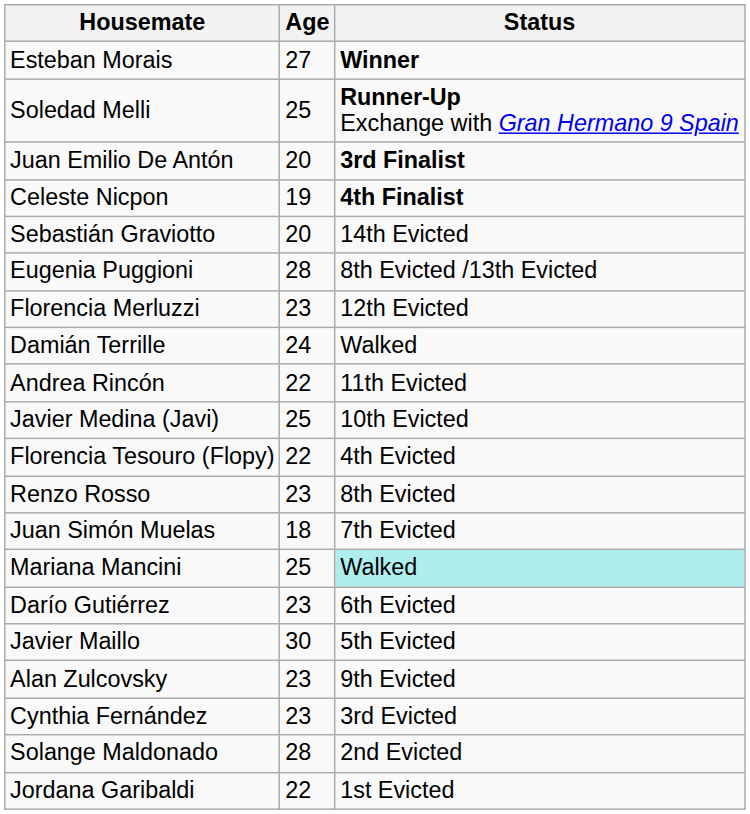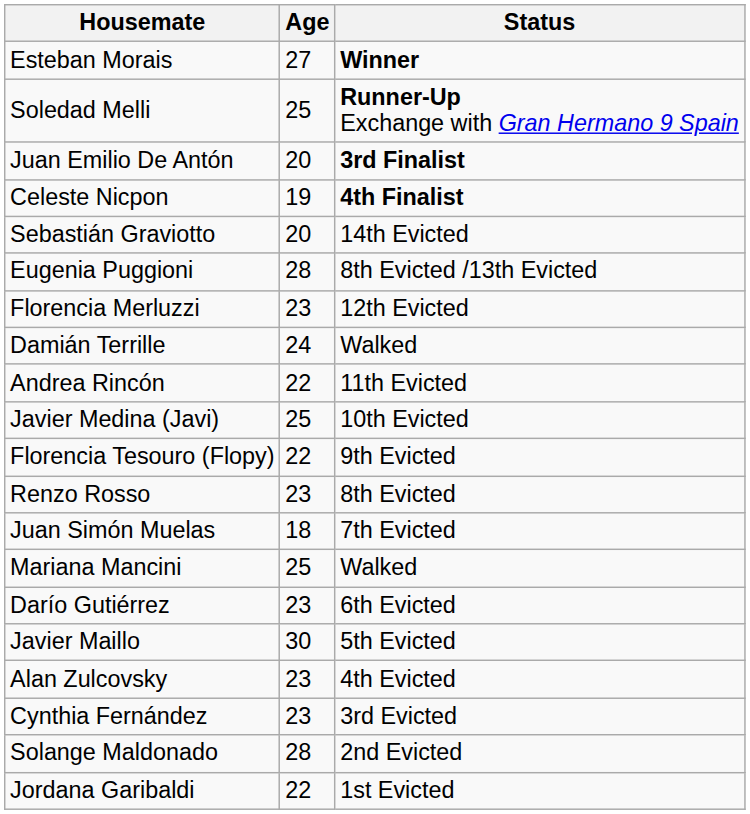Florencia Tesouro (Flopy) | Status: 4th Evicted -> 9th Evicted
Mariana Mancini | Status: paleturquoise background -> no background
Alan Zulcovsky | Status: 9th Evicted -> 4th Evicted
